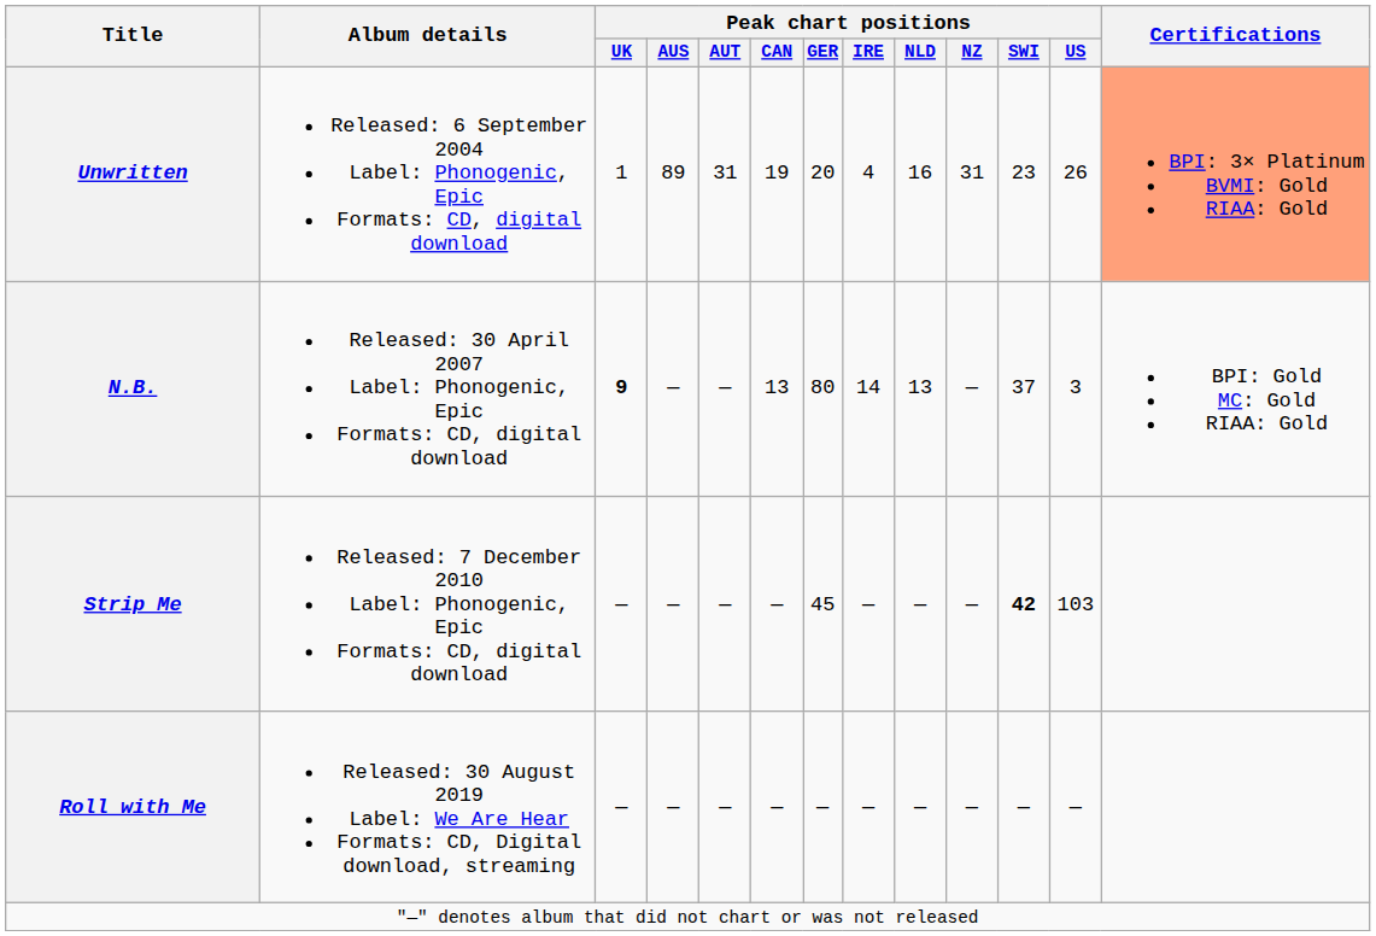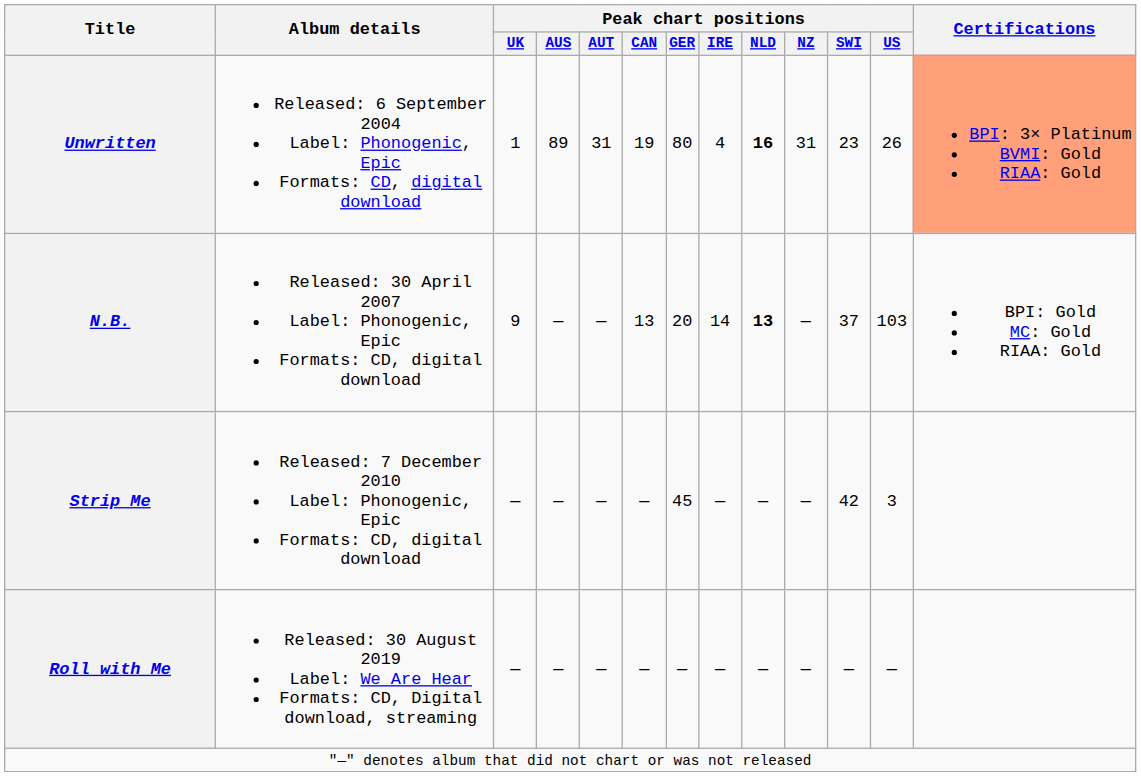Unwritten | Peak chart positions / GER: 20 -> 80
Unwritten | Peak chart positions / NLD: normal -> bold
N.B. | Peak chart positions / UK: bold -> normal
N.B. | Peak chart positions / GER: 80 -> 20
N.B. | Peak chart positions / NLD: normal -> bold
N.B. | Peak chart positions / US: 3 -> 103
Strip Me | Peak chart positions / SWI: bold -> normal
Strip Me | Peak chart positions / US: 103 -> 3
